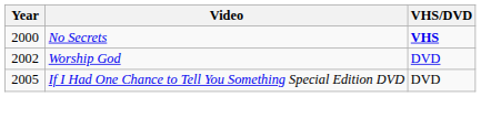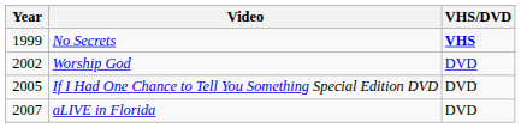No Secrets | Year: 2000 -> 1999
+ row: 2007 | aLIVE in Florida | DVD
